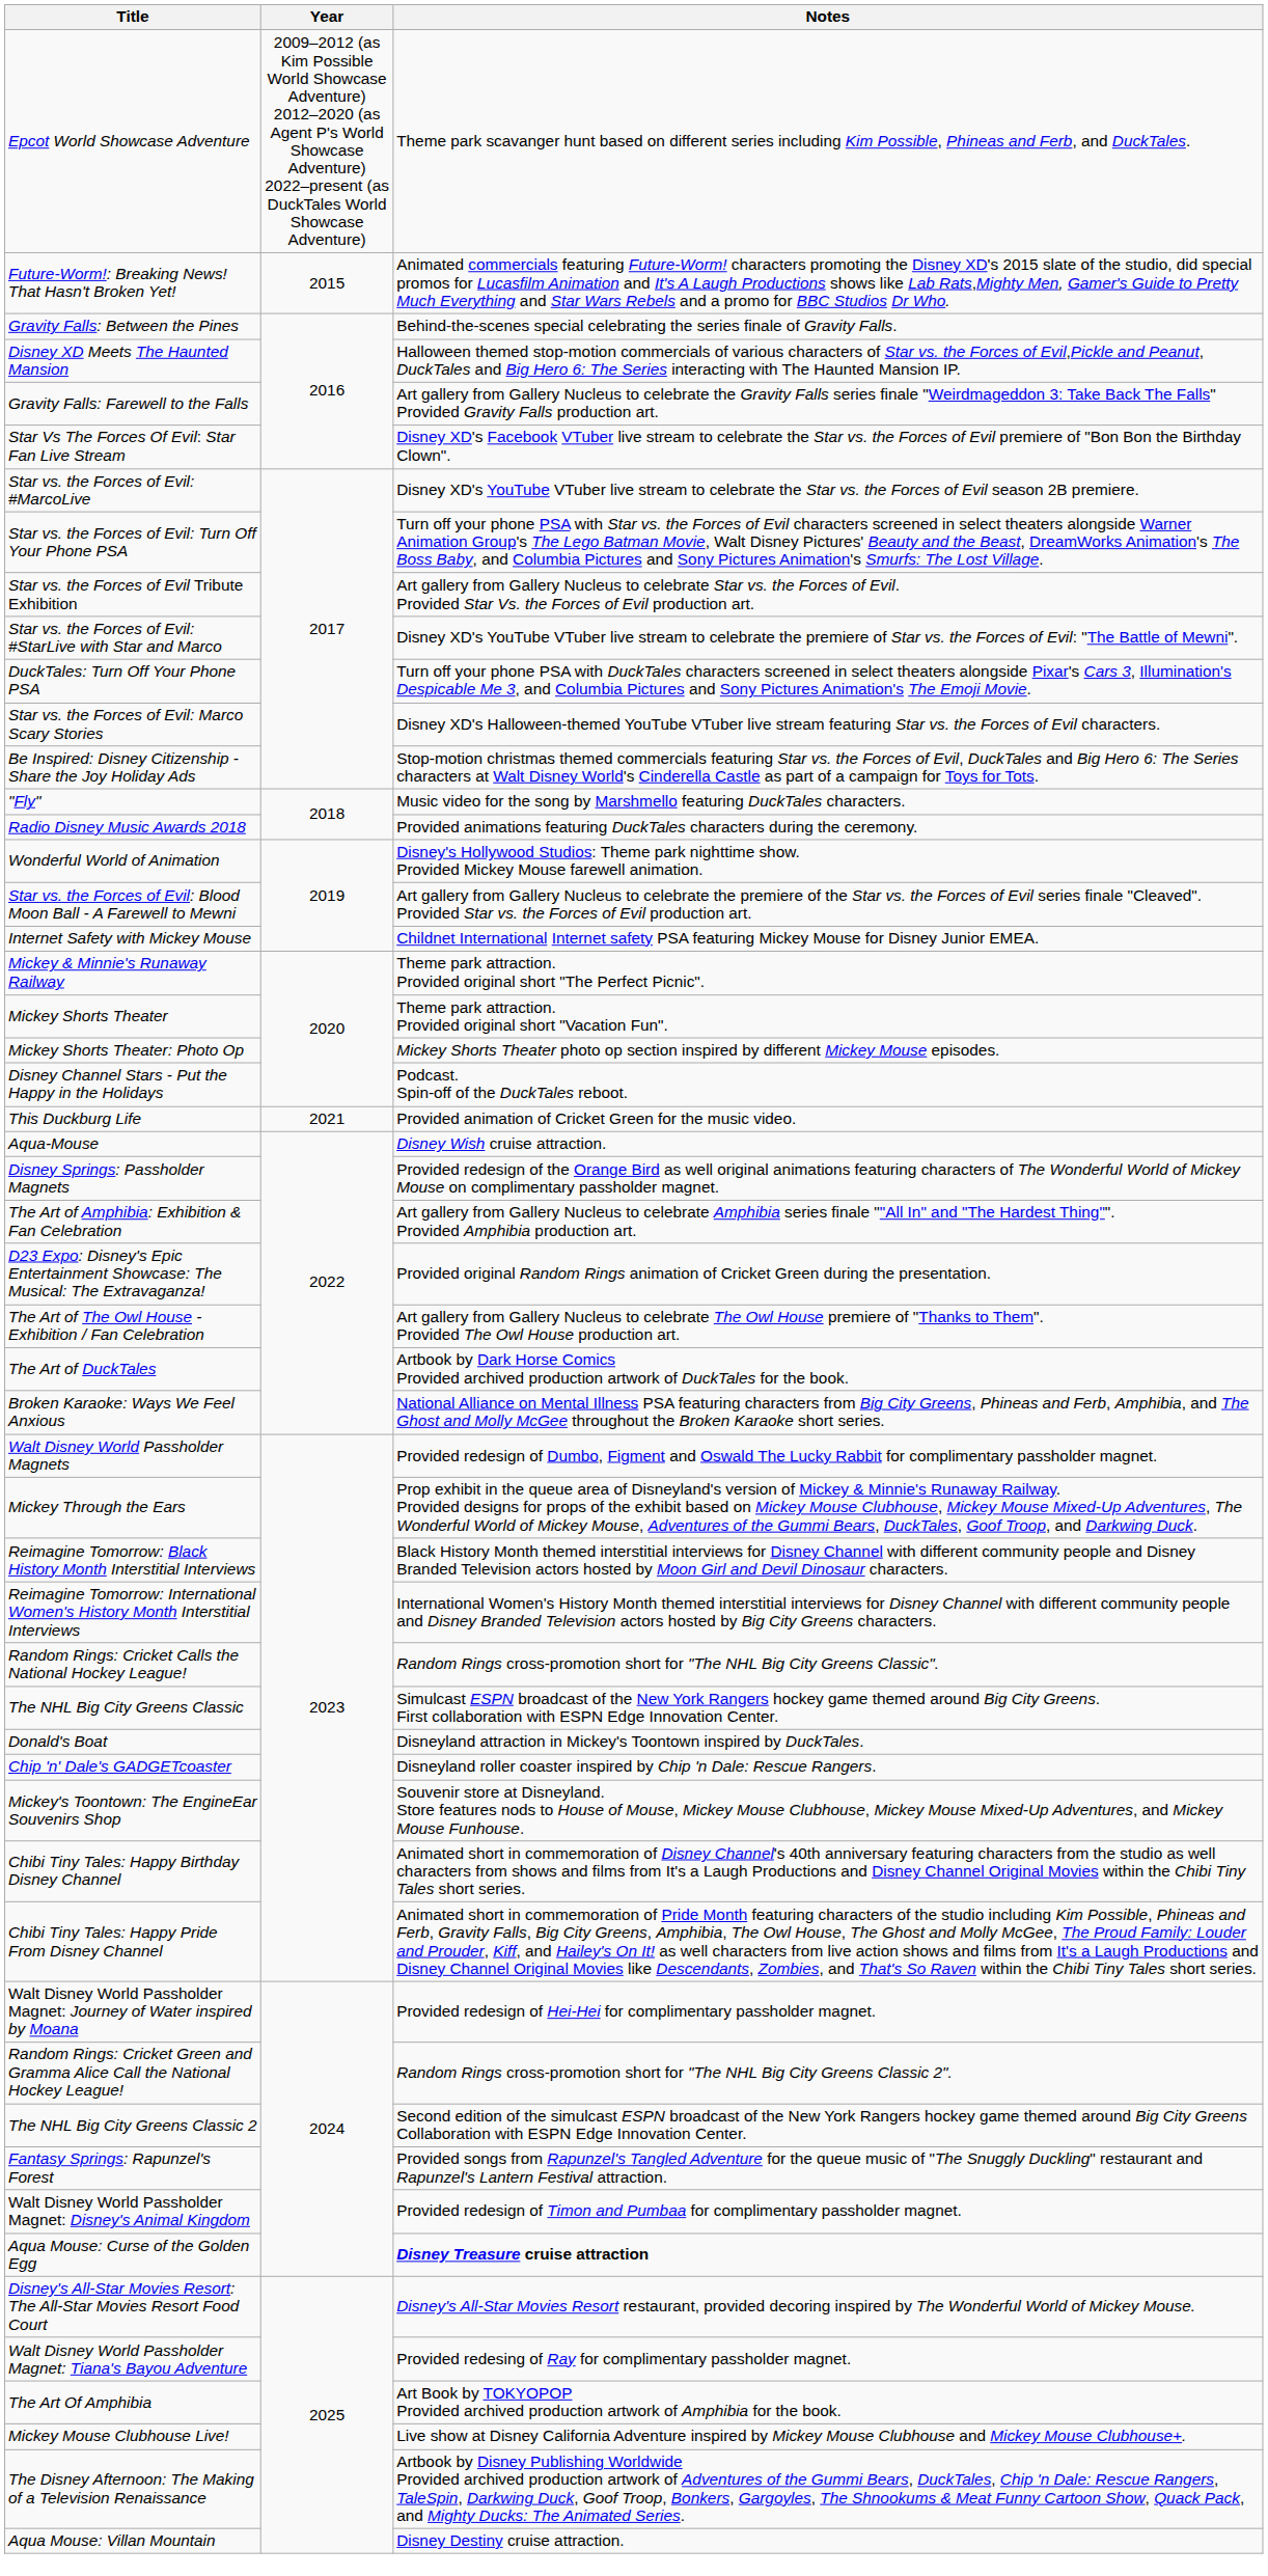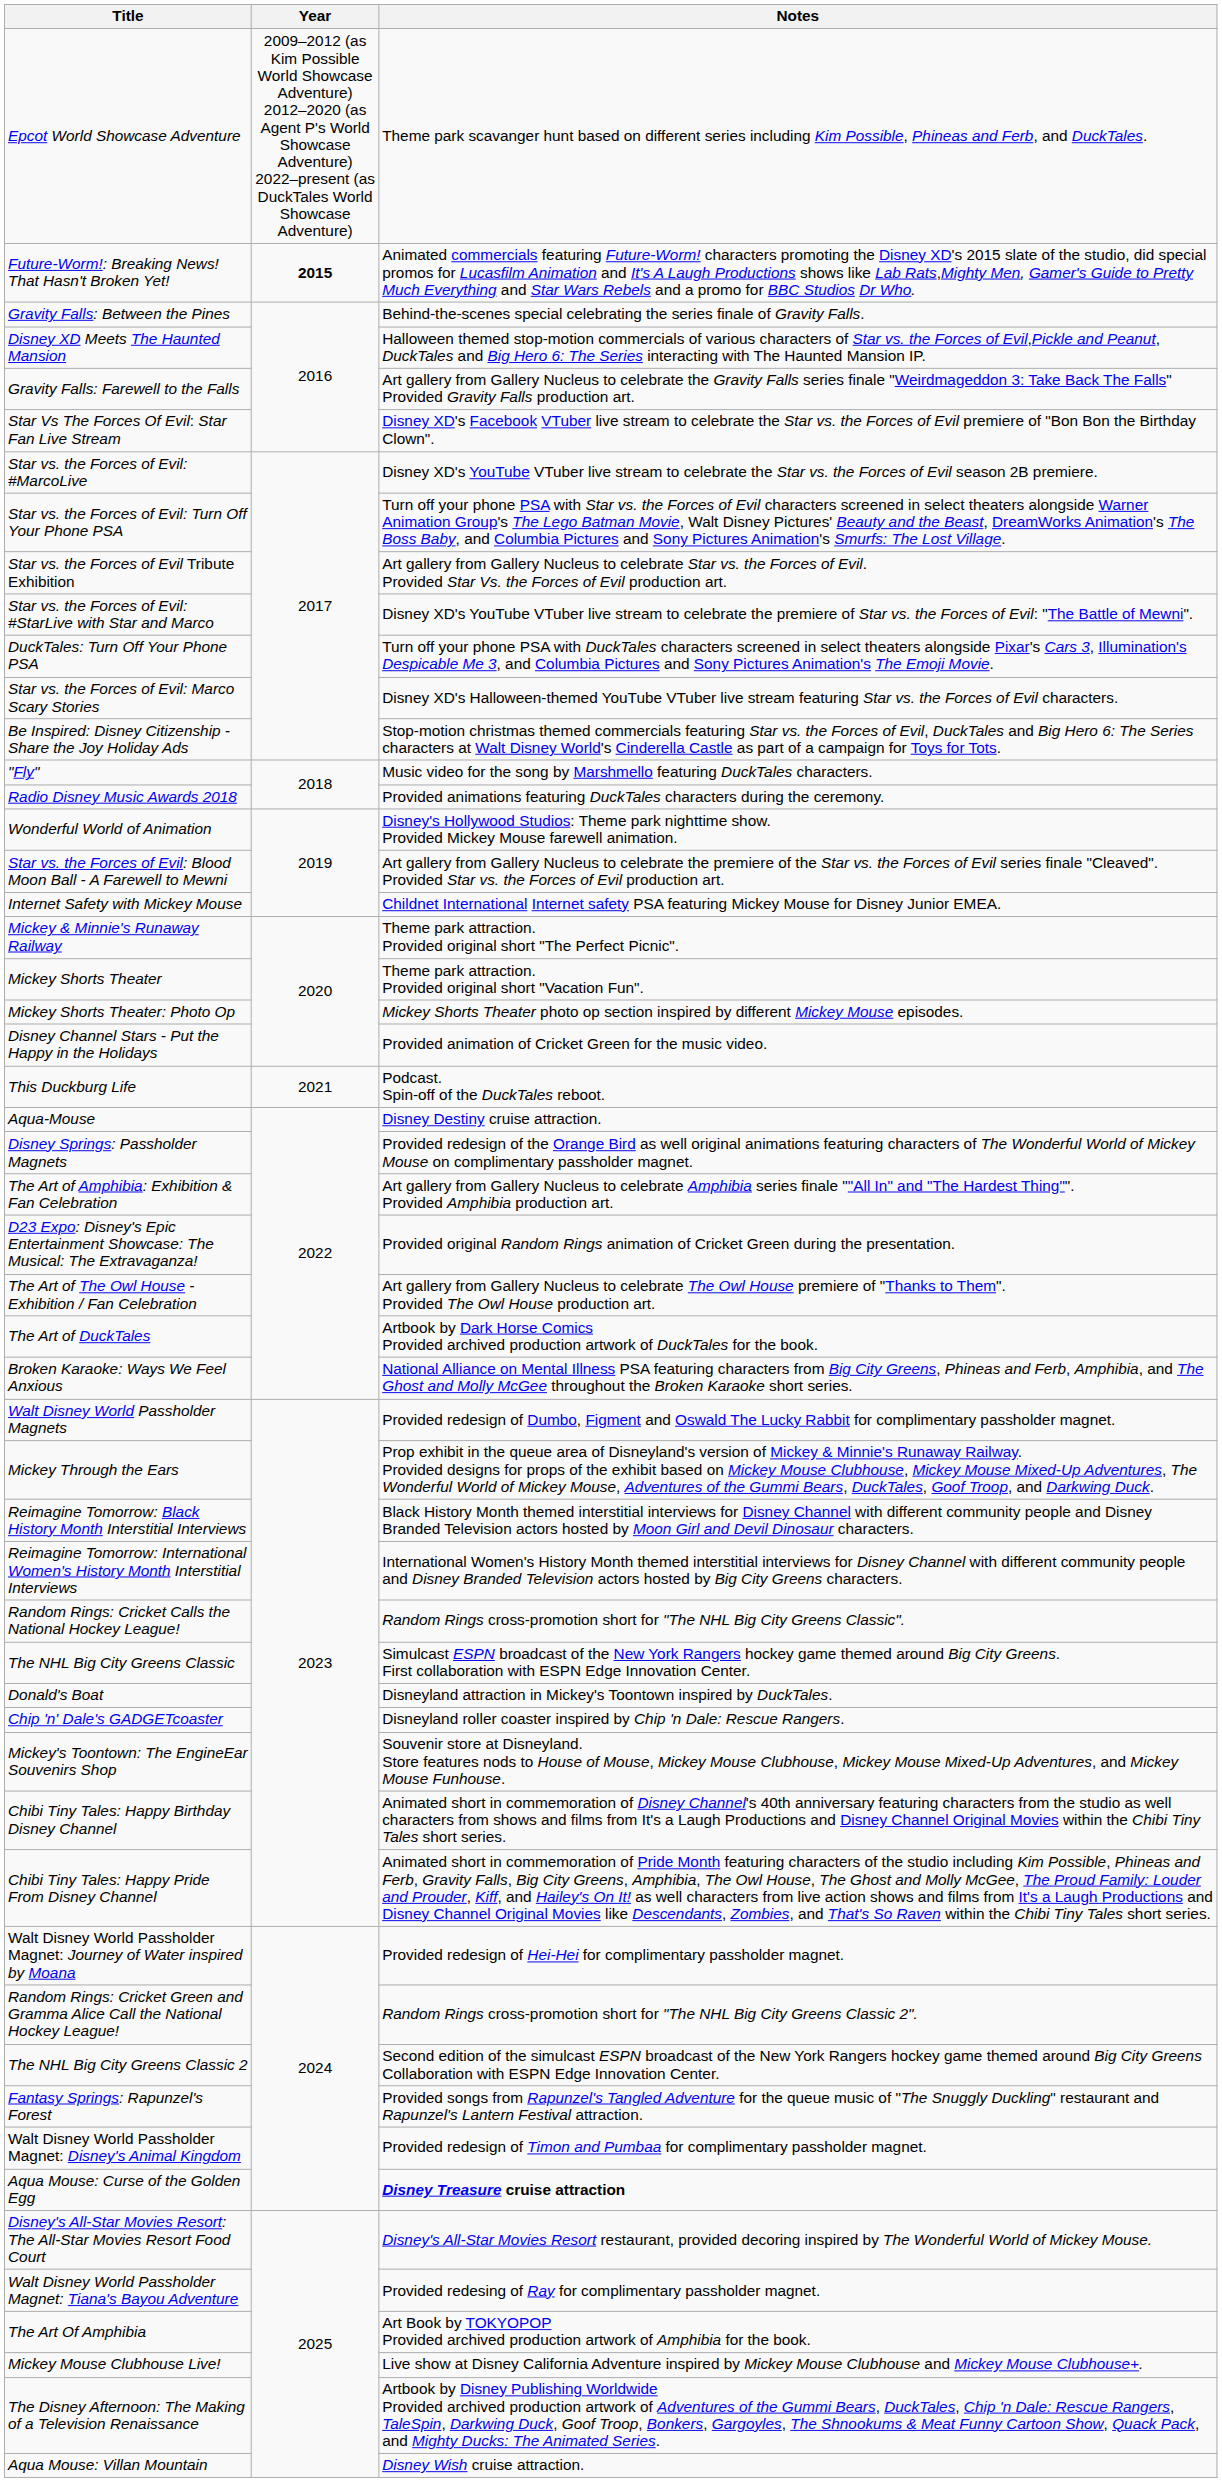Future-Worm!: Breaking News! That Hasn't Broken Yet! | Year: normal -> bold
Disney Channel Stars - Put the Happy in the Holidays | Notes: Podcast. Spin-off of the DuckTales reboot. -> Provided animation of Cricket Green for the music video.
This Duckburg Life | Notes: Provided animation of Cricket Green for the music video. -> Podcast. Spin-off of the DuckTales reboot.
Aqua-Mouse | Notes: Disney Wish cruise attraction. -> Disney Destiny cruise attraction.
Aqua Mouse: Villan Mountain | Notes: Disney Destiny cruise attraction. -> Disney Wish cruise attraction.
